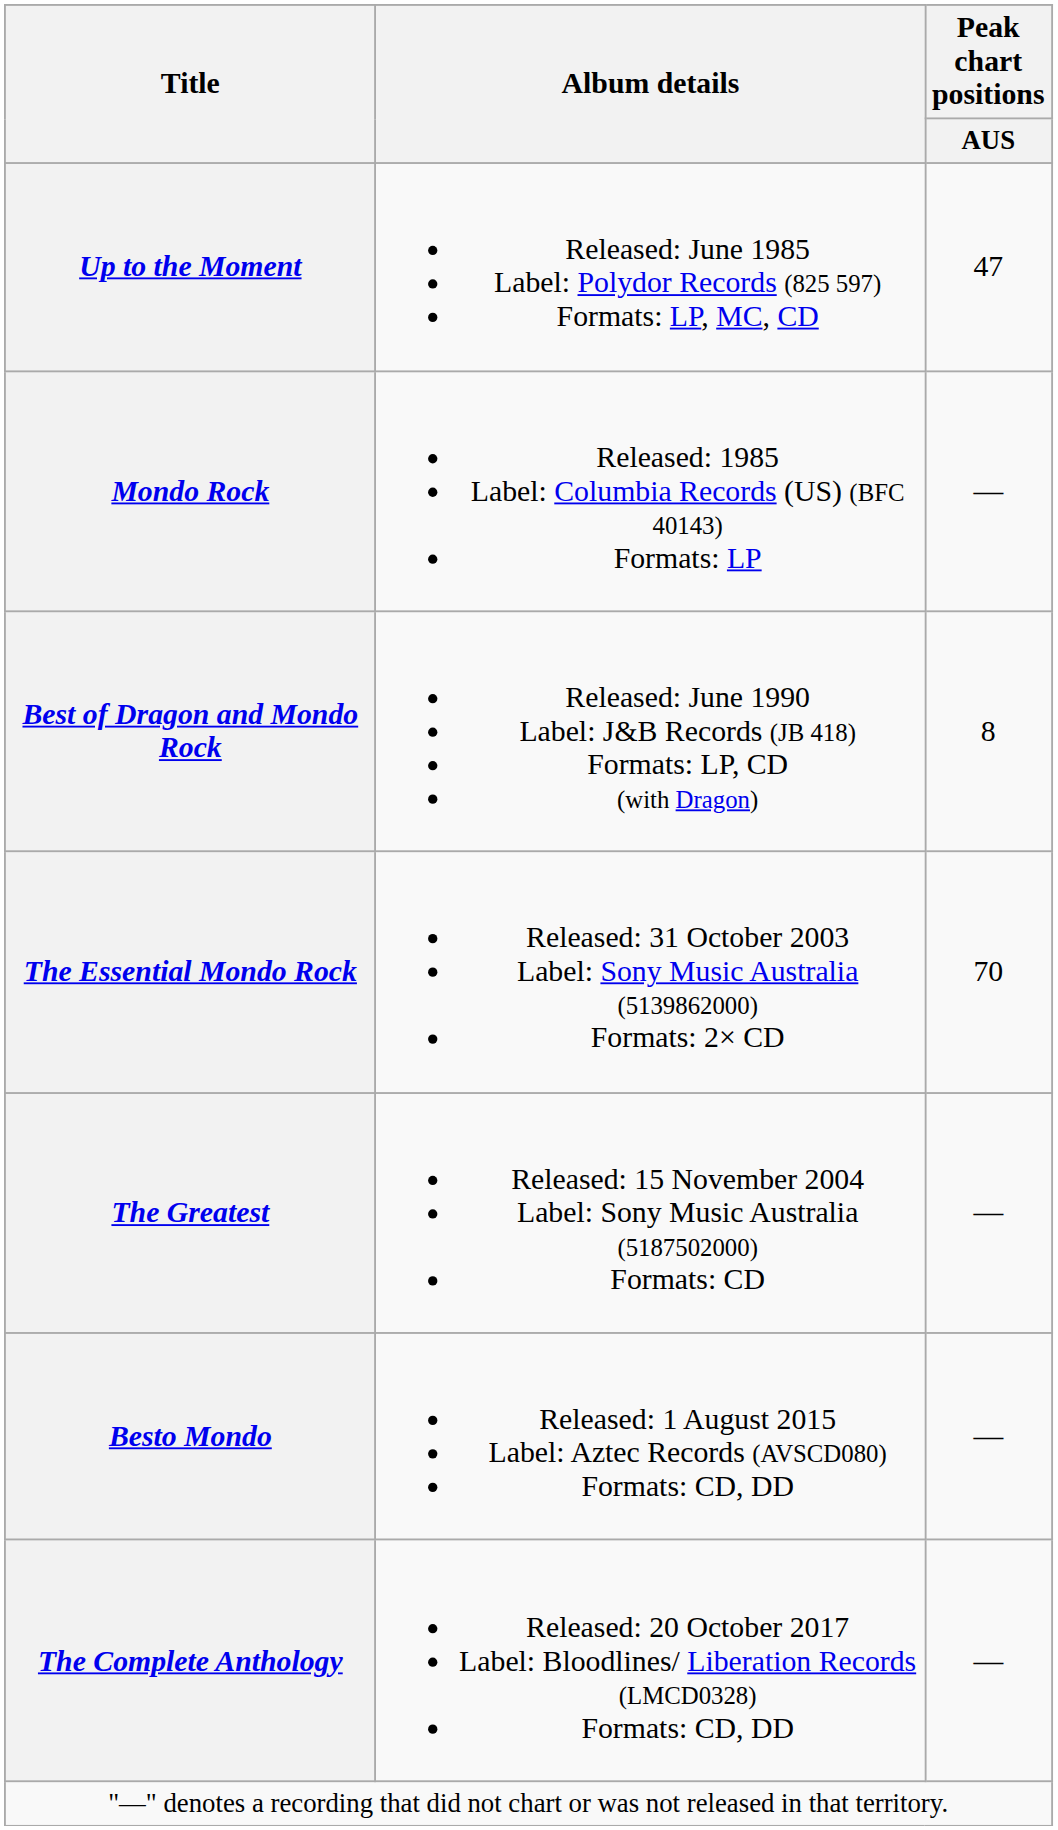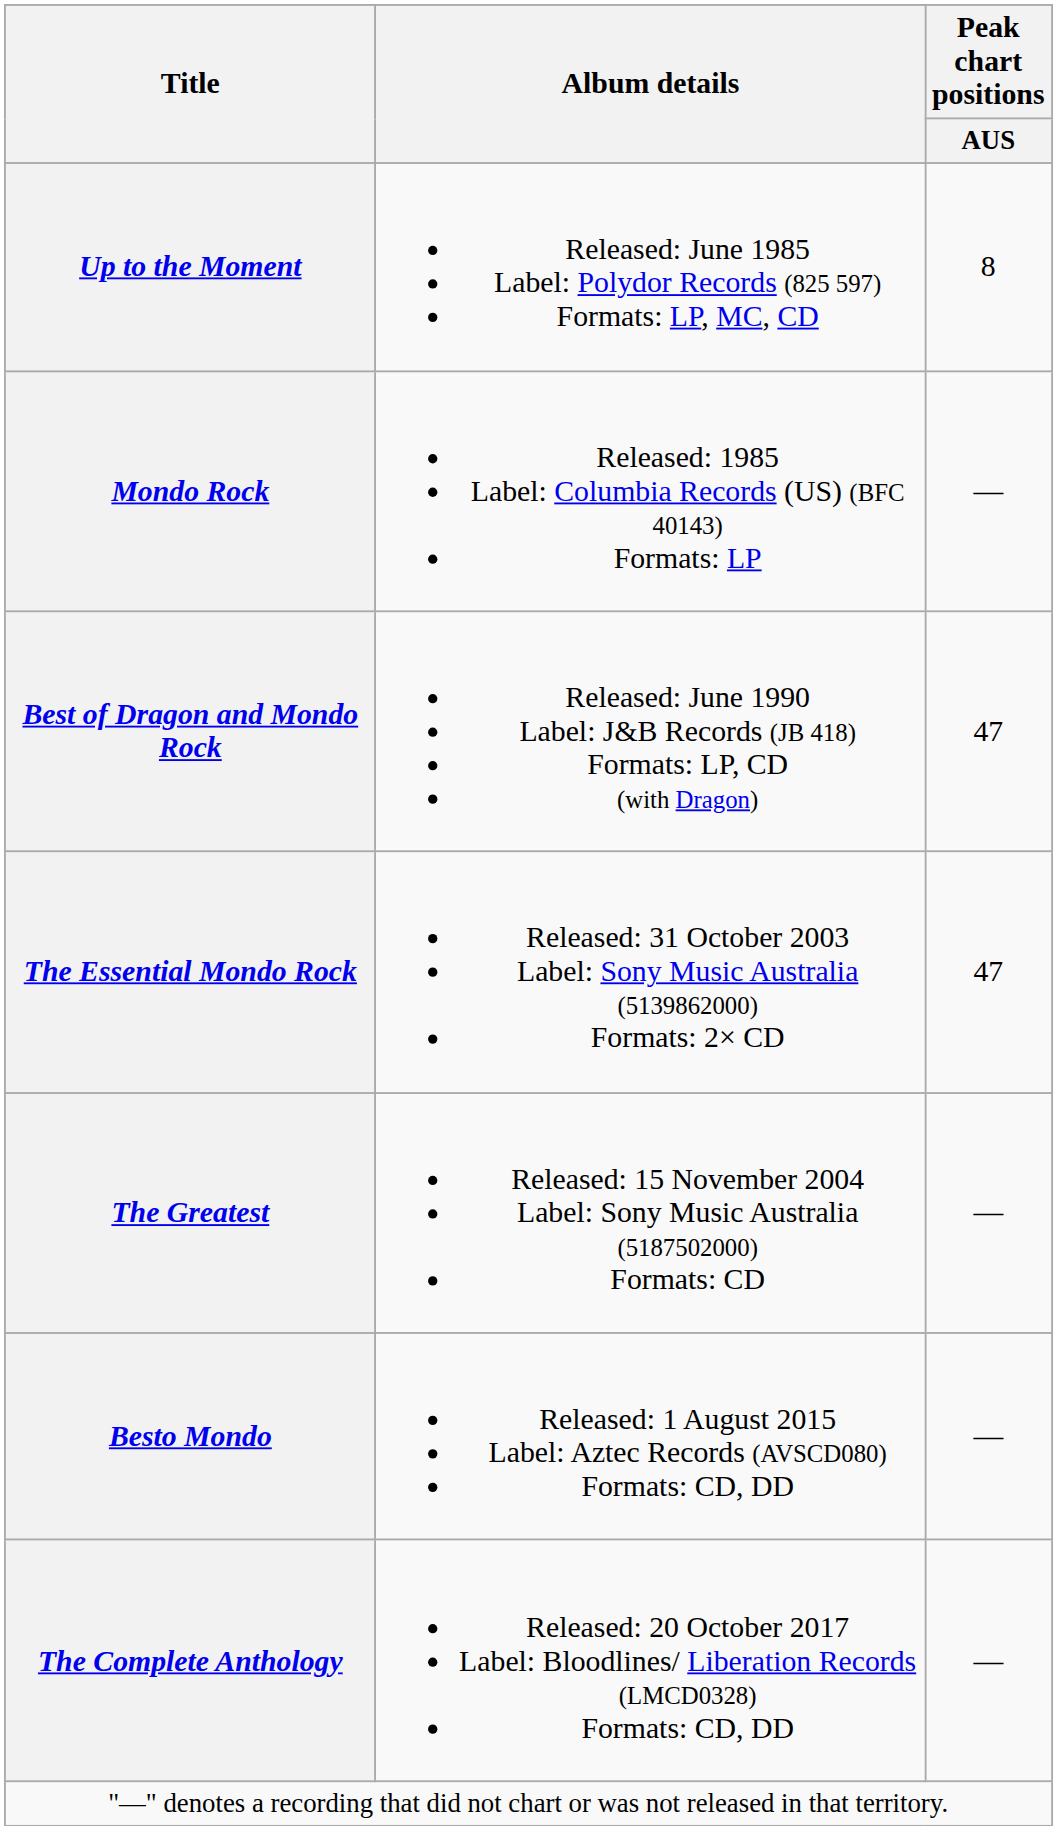Up to the Moment | Peak chart positions / AUS: 47 -> 8
Best of Dragon and Mondo Rock | Peak chart positions / AUS: 8 -> 47
The Essential Mondo Rock | Peak chart positions / AUS: 70 -> 47
